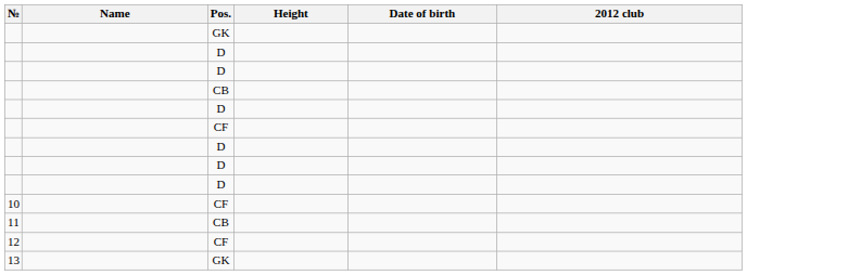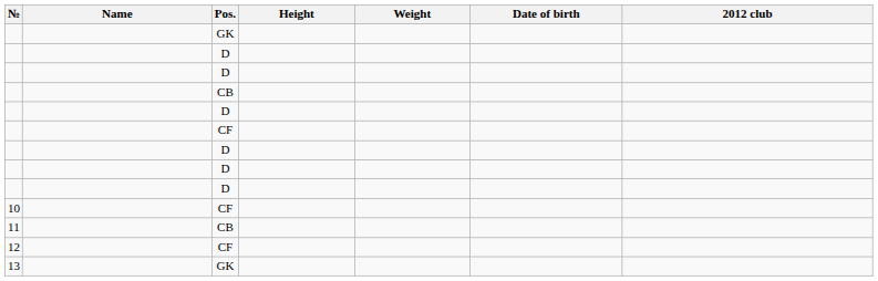+ column: Weight
